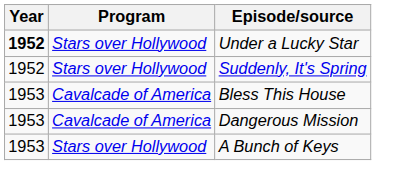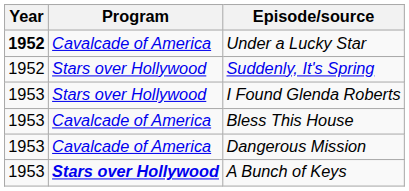Under a Lucky Star | Program: Stars over Hollywood -> Cavalcade of America
+ row: 1953 | Stars over Hollywood | I Found Glenda Roberts
A Bunch of Keys | Program: normal -> bold
